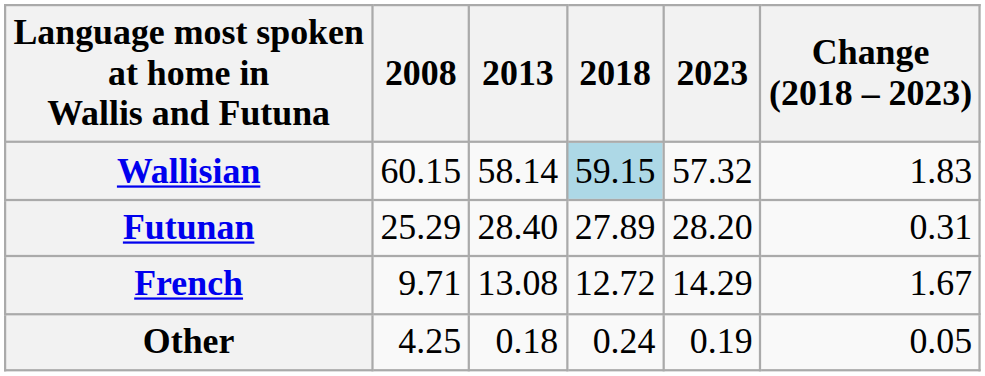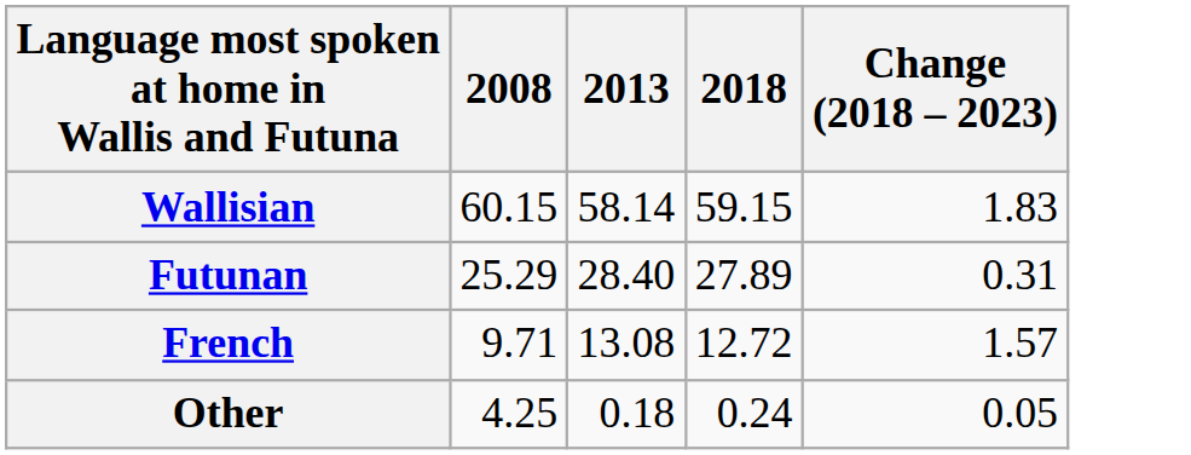- column: 2023 | 57.32 | 28.20 | 14.29 | 0.19
Wallisian | 2018: lightblue background -> no background
French | Change (2018 – 2023): 1.67 -> 1.57
